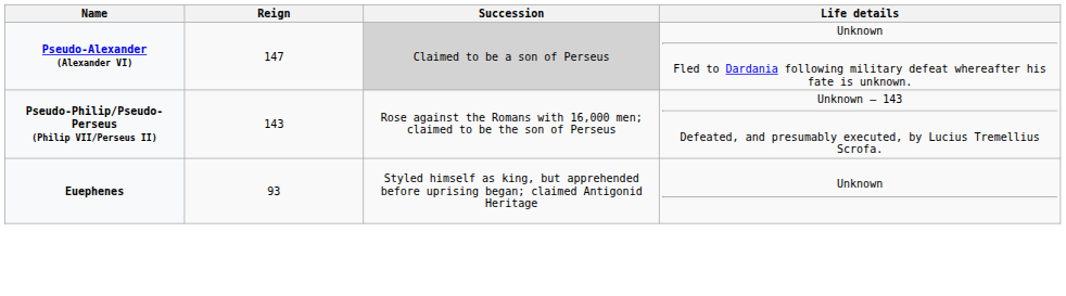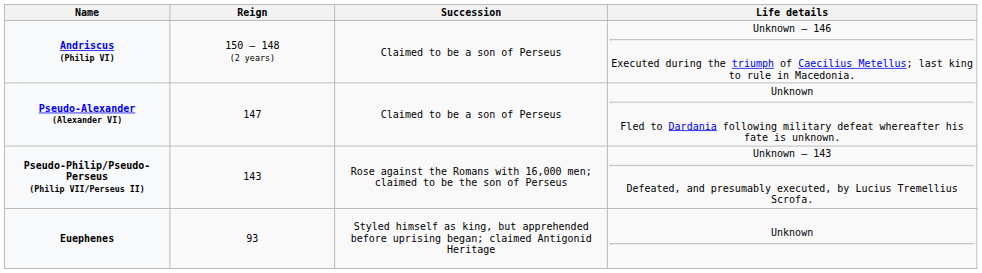+ row: Andriscus (Philip VI) | 150 – 148 (2 years) | Claimed to be a son of Perseus | Unknown – 146 Executed during the triumph of Caecilius Metellus; last king to rule in Macedonia.
Pseudo-Alexander (Alexander VI) | Succession: lightgrey background -> no background
